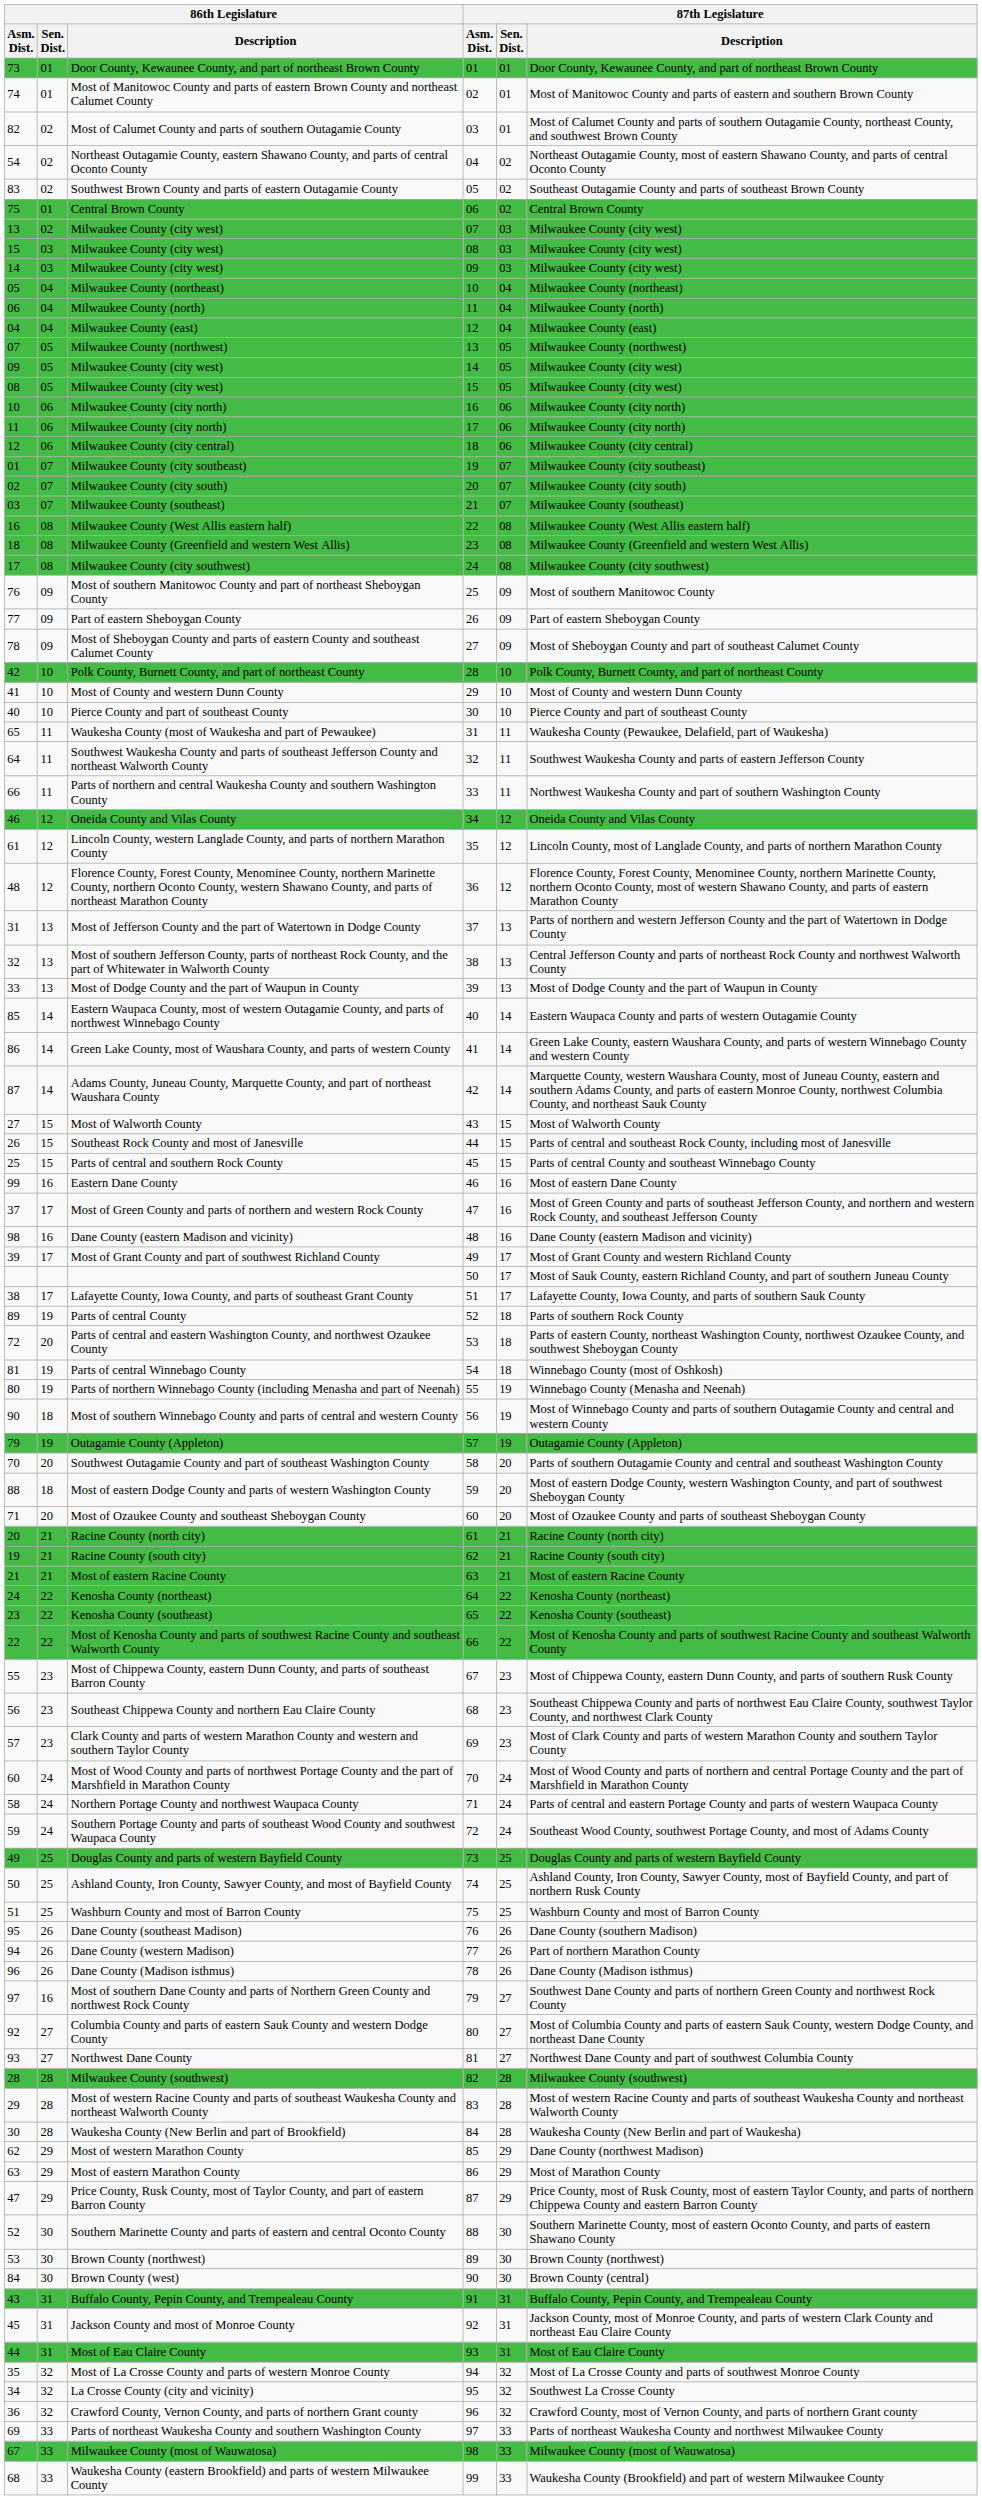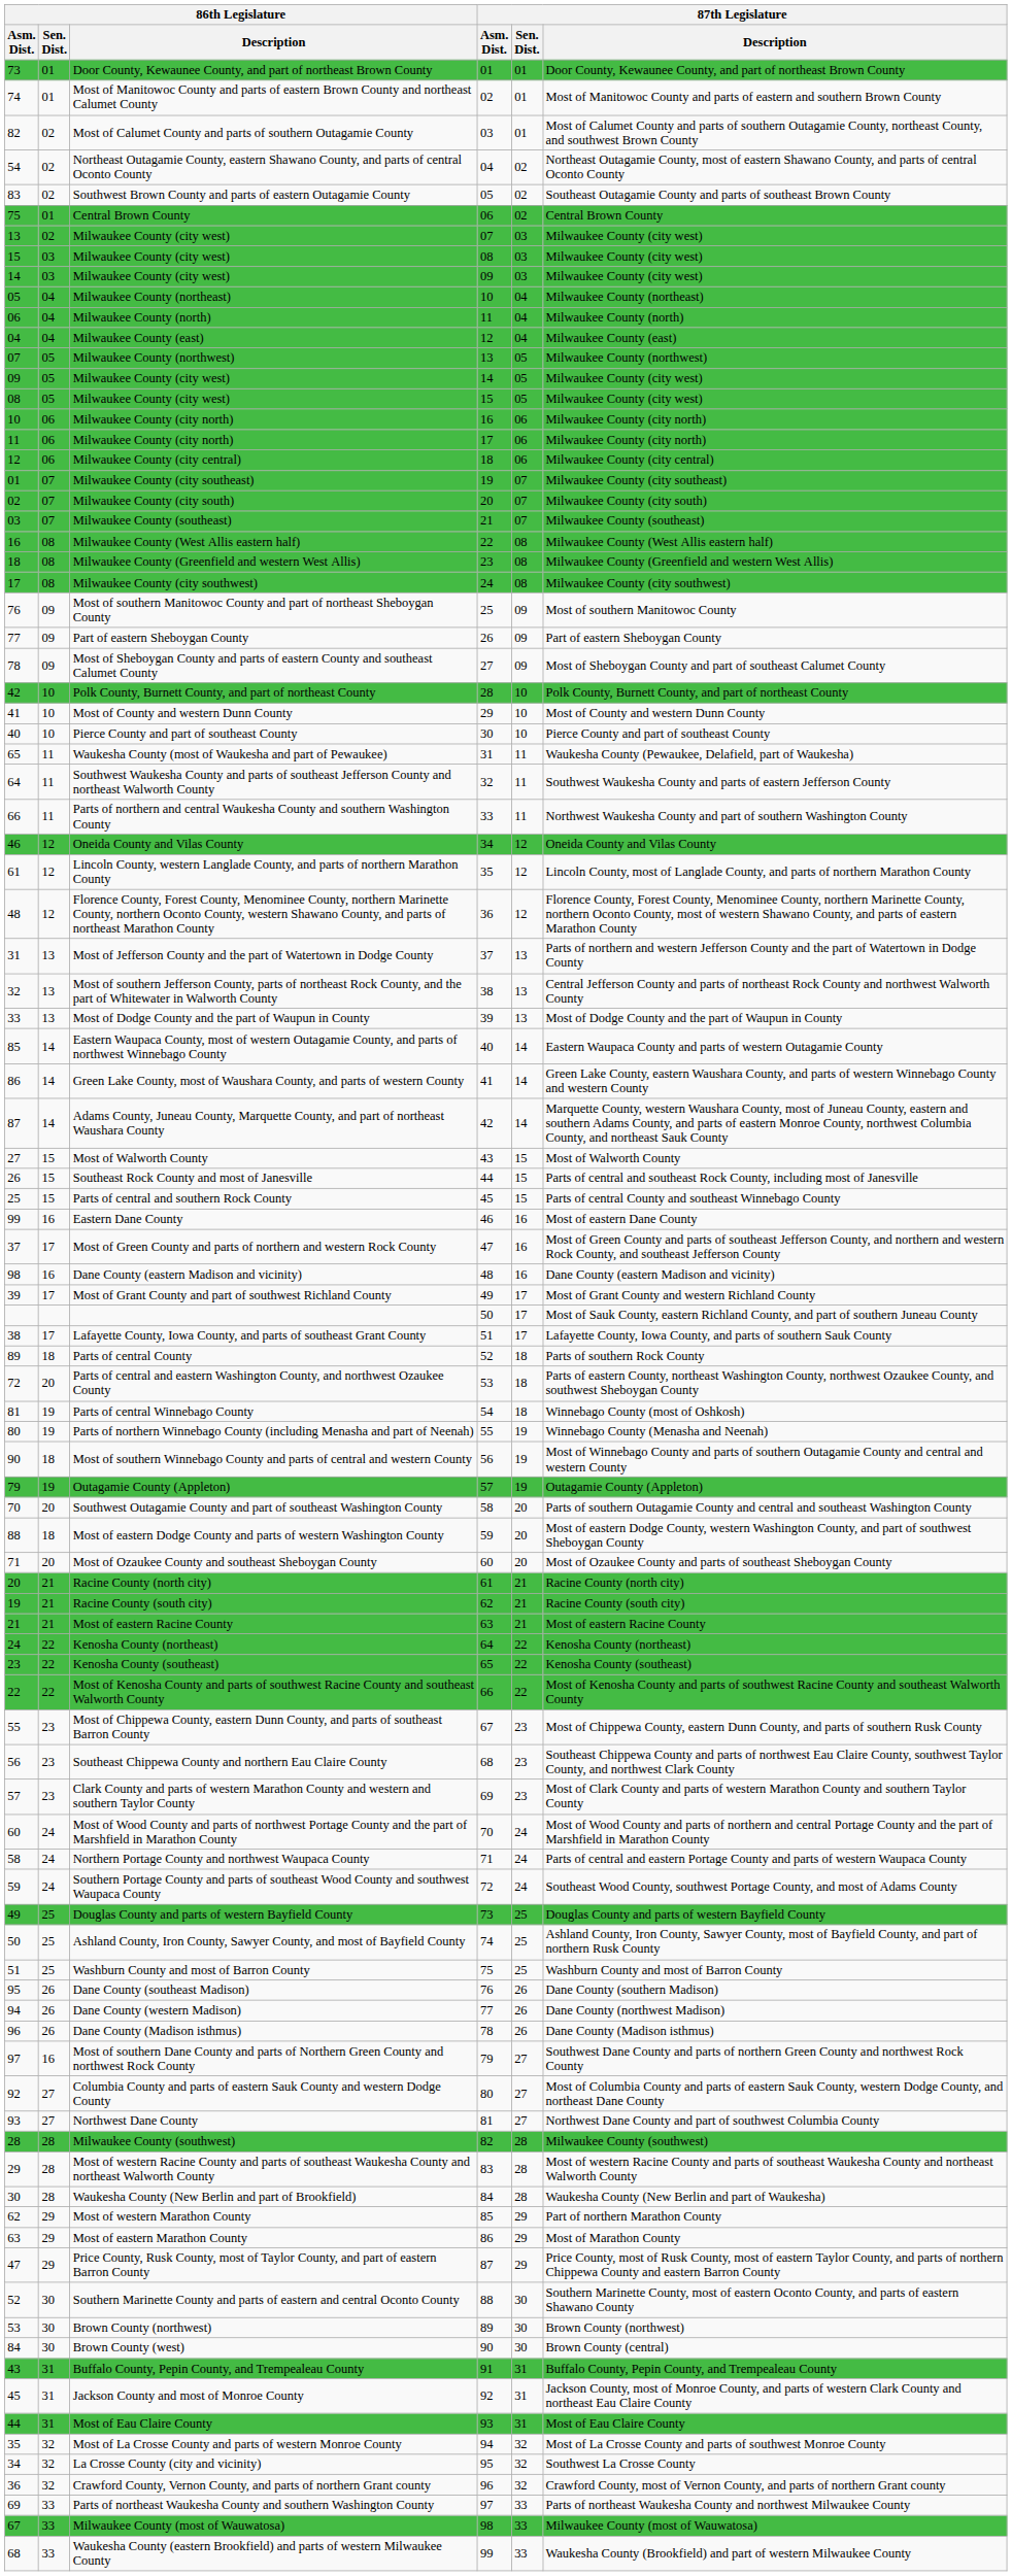Parts of central County | 86th Legislature / Sen. Dist.: 19 -> 18
Dane County (western Madison) | 87th Legislature / Description: Part of northern Marathon County -> Dane County (northwest Madison)
Most of western Marathon County | 87th Legislature / Description: Dane County (northwest Madison) -> Part of northern Marathon County
